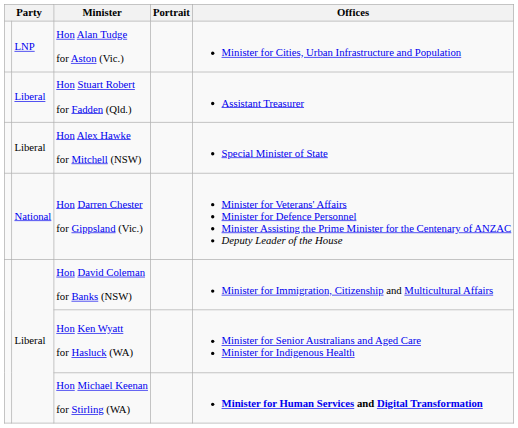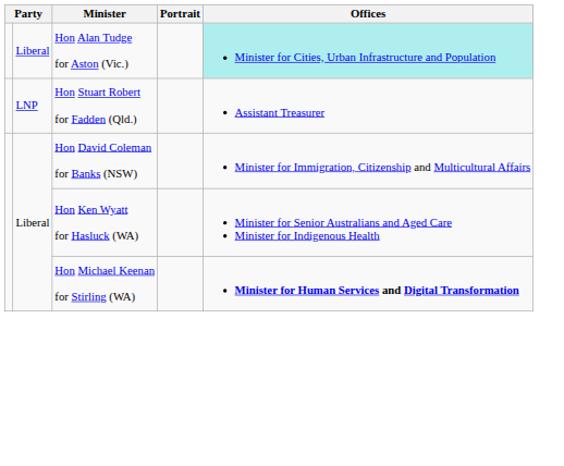Hon Alan Tudge for Aston (Vic.) | column 2: LNP -> Liberal
Hon Alan Tudge for Aston (Vic.) | Offices: no background -> paleturquoise background
Hon Stuart Robert for Fadden (Qld.) | column 2: Liberal -> LNP
- row: Liberal | Hon Alex Hawke for Mitchell (NSW) | Special Minister of State
- row: National | Hon Darren Chester for Gippsland (Vic.) | Minister for Veterans' Affairs Minister for Defence Personnel Minister Assisting the Prime Minister for the Centenary of ANZAC Deputy Leader of the House
